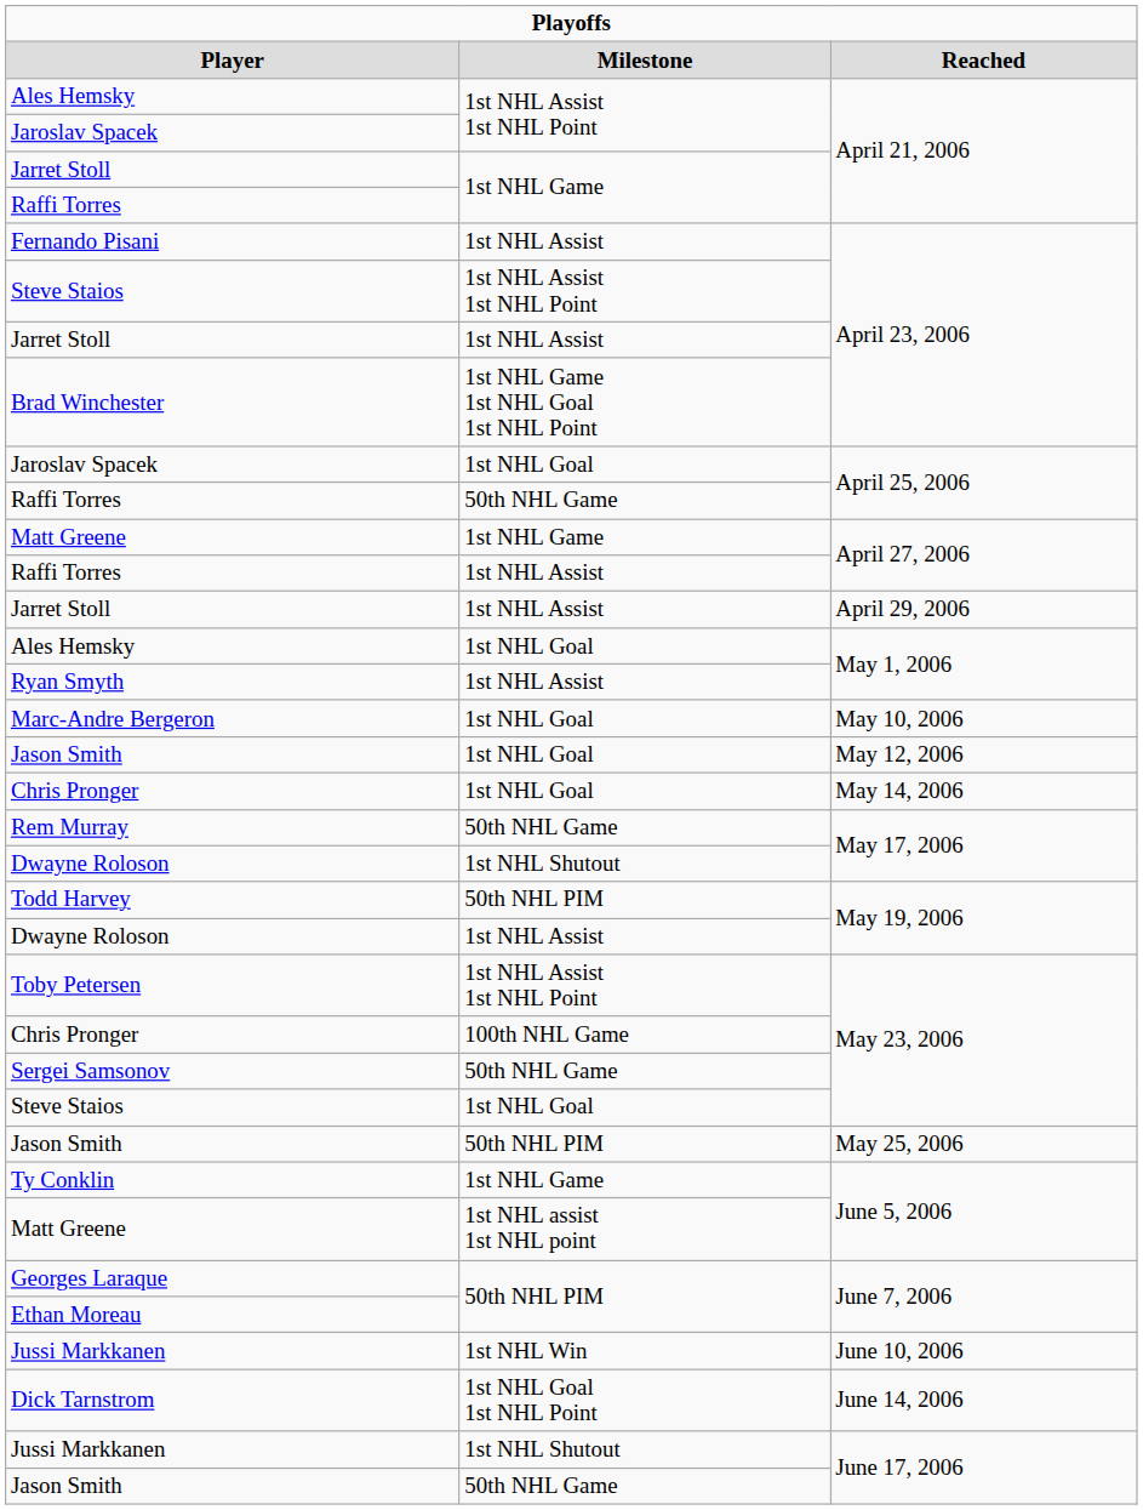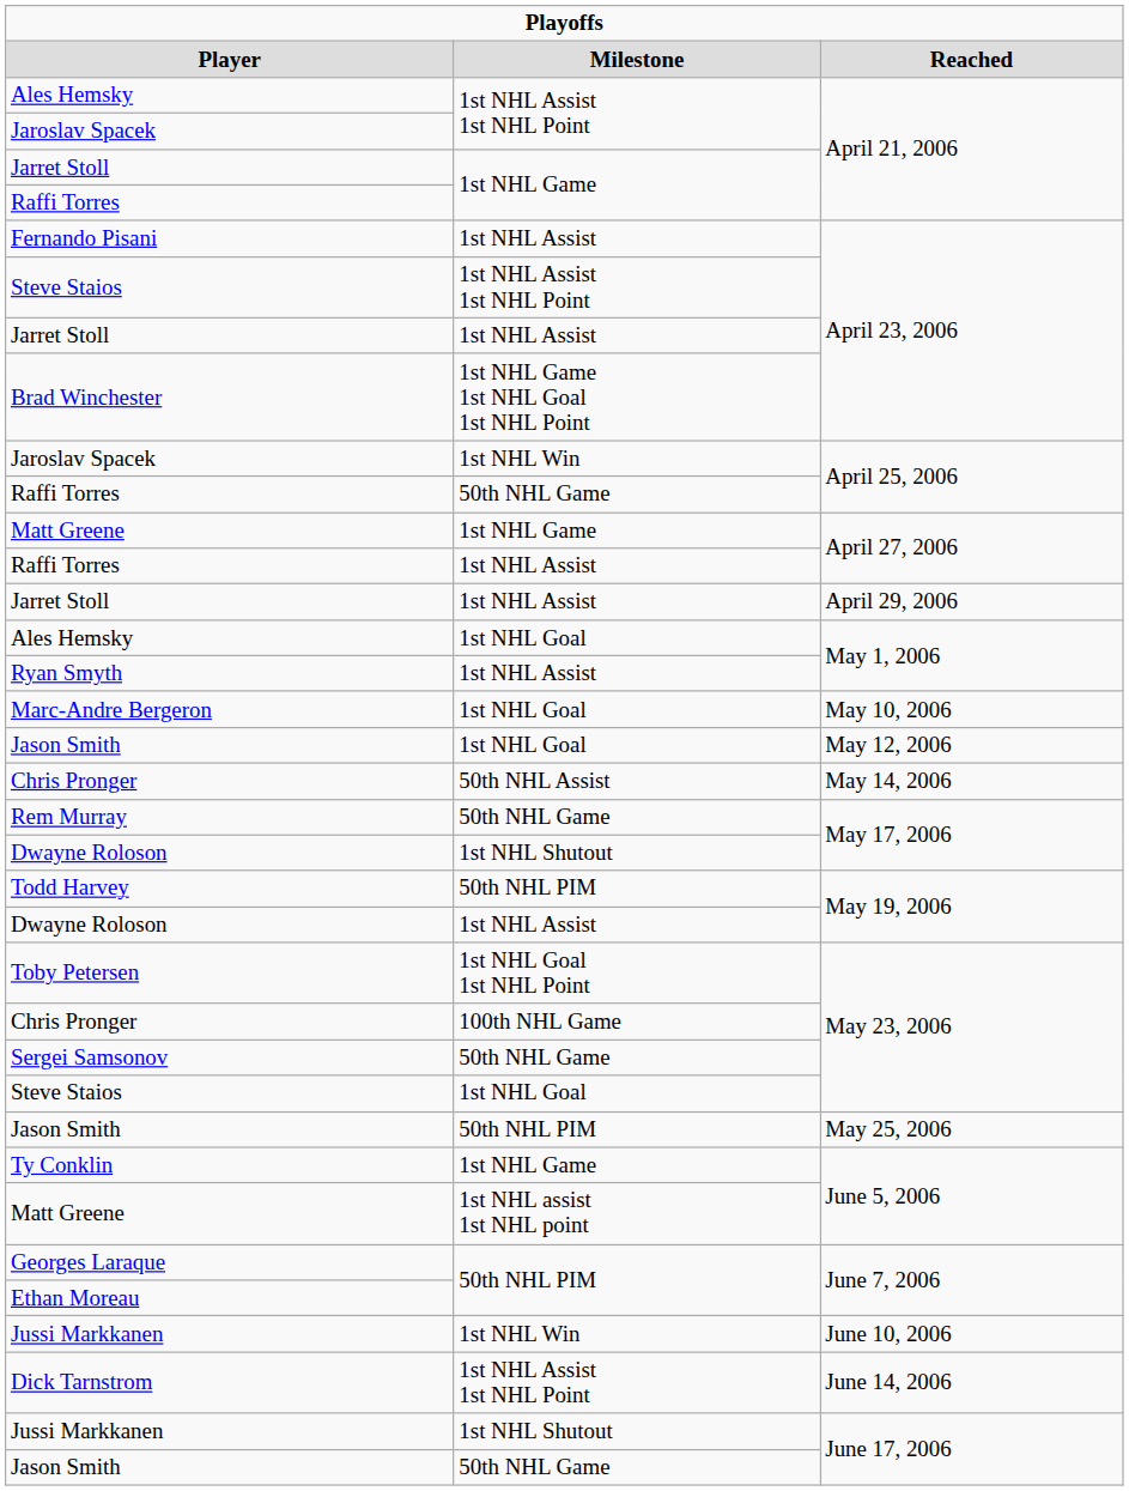Jaroslav Spacek / April 25, 2006 | column 2: 1st NHL Goal -> 1st NHL Win
Chris Pronger / May 14, 2006 | column 2: 1st NHL Goal -> 50th NHL Assist
Toby Petersen | column 2: 1st NHL Assist 1st NHL Point -> 1st NHL Goal 1st NHL Point
Dick Tarnstrom | column 2: 1st NHL Goal 1st NHL Point -> 1st NHL Assist 1st NHL Point
